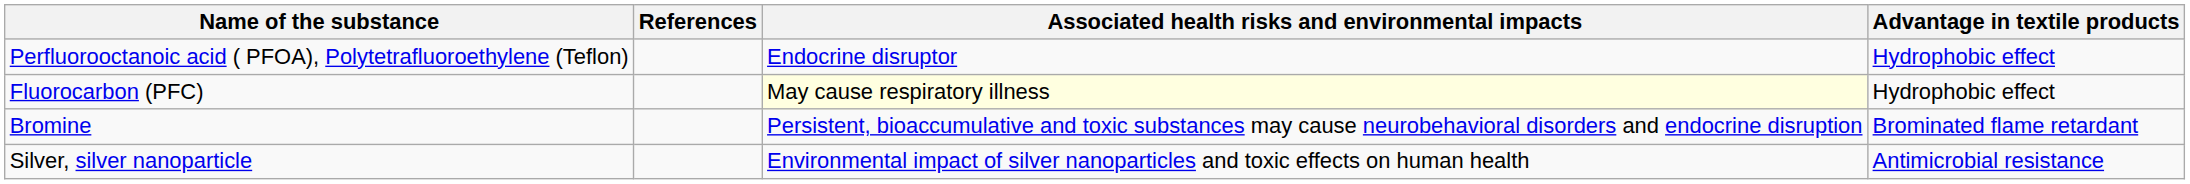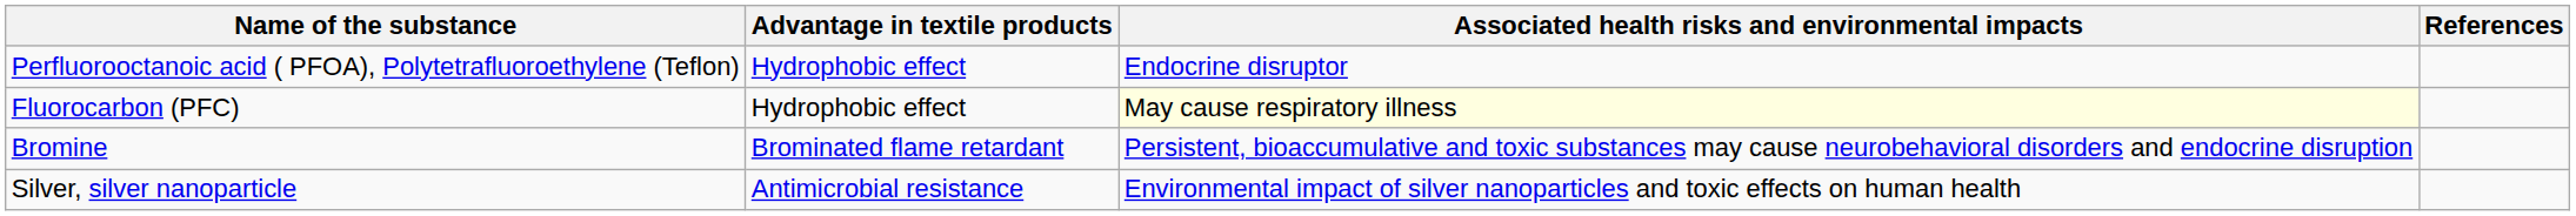columns swapped: Advantage in textile products <-> References
